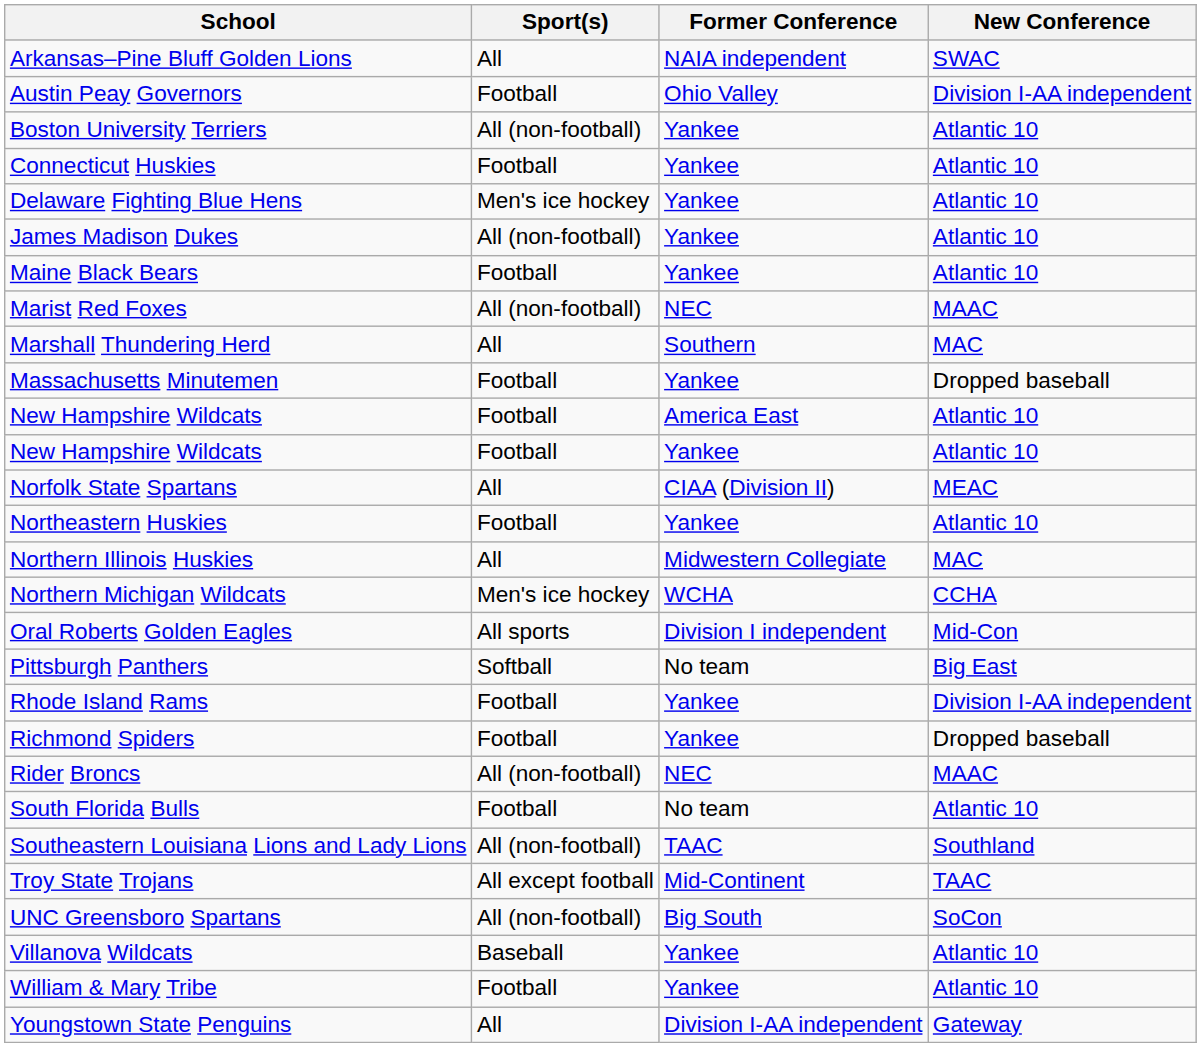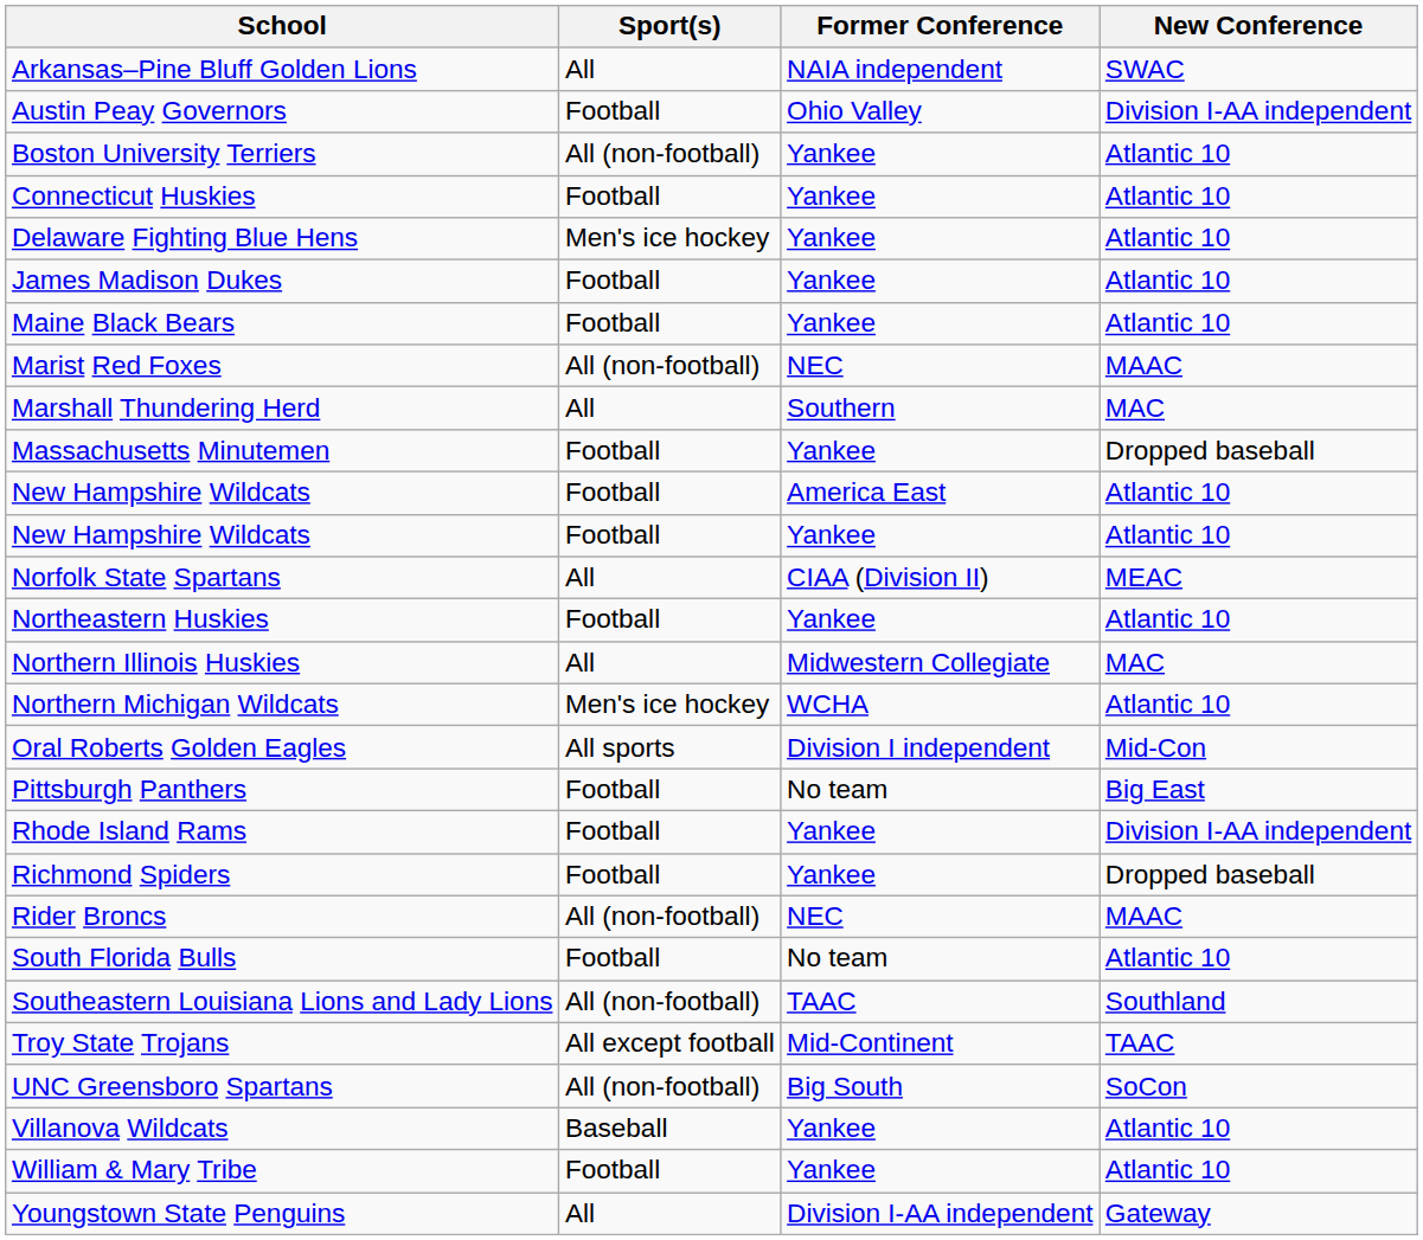James Madison Dukes | Sport(s): All (non-football) -> Football
Northern Michigan Wildcats | New Conference: CCHA -> Atlantic 10
Pittsburgh Panthers | Sport(s): Softball -> Football
